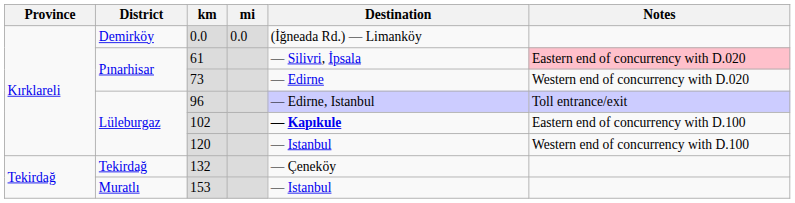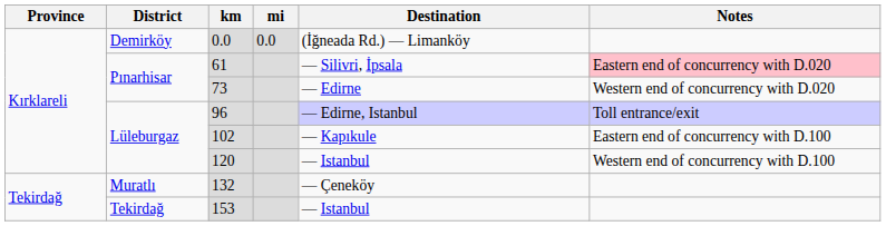102 | Destination: bold -> normal
132 | District: Tekirdağ -> Muratlı
153 | District: Muratlı -> Tekirdağ
